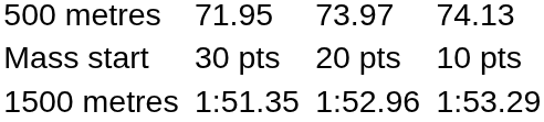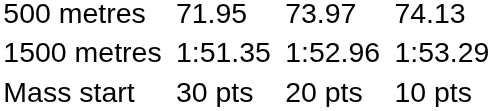rows swapped: 1500 metres <-> Mass start
